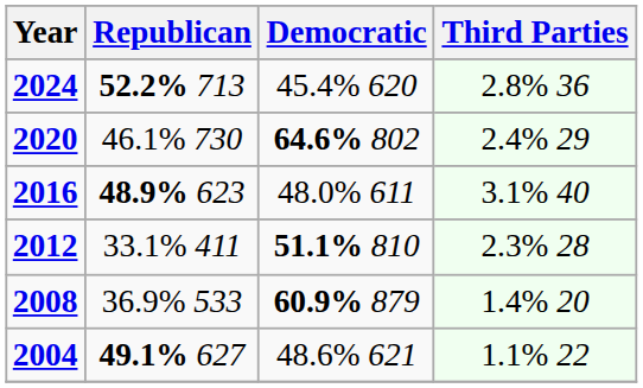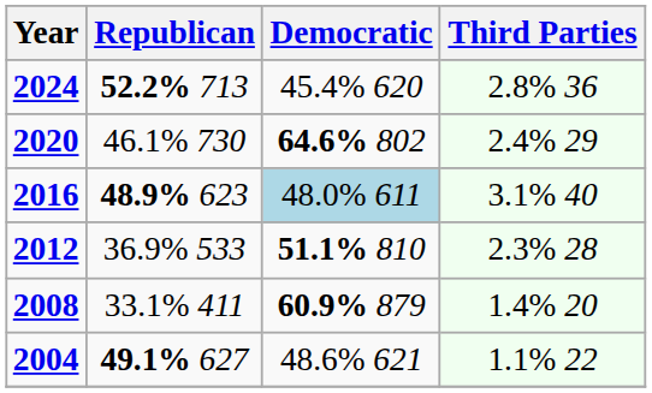2016 | Democratic: no background -> lightblue background
2012 | Republican: 33.1% 411 -> 36.9% 533
2008 | Republican: 36.9% 533 -> 33.1% 411
